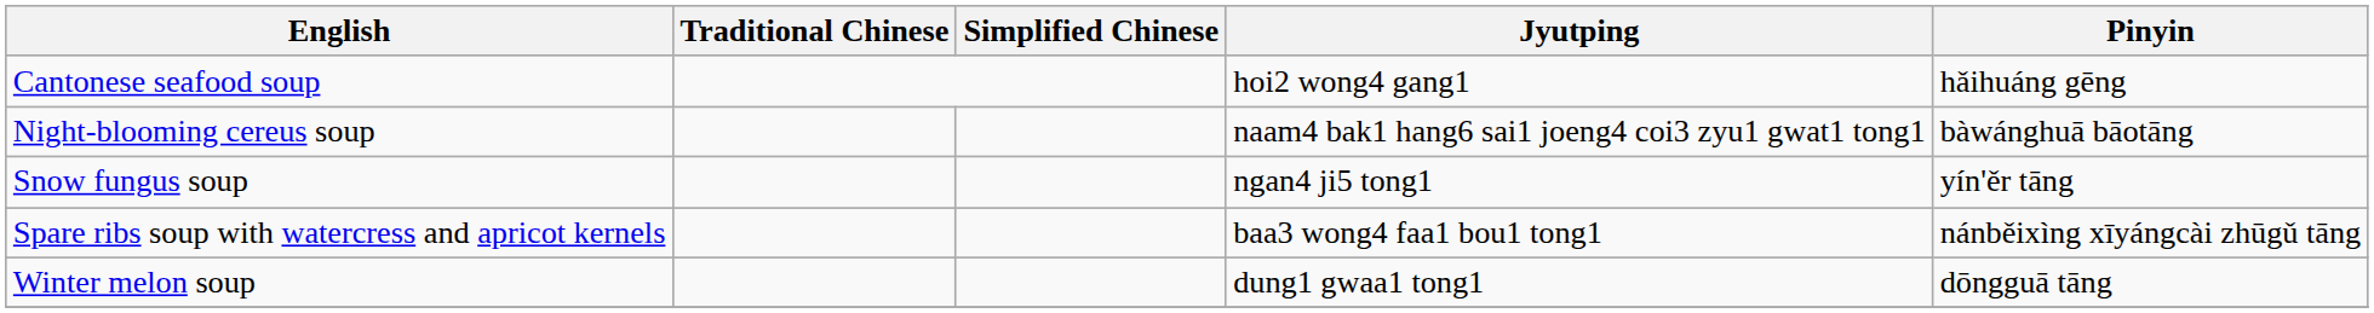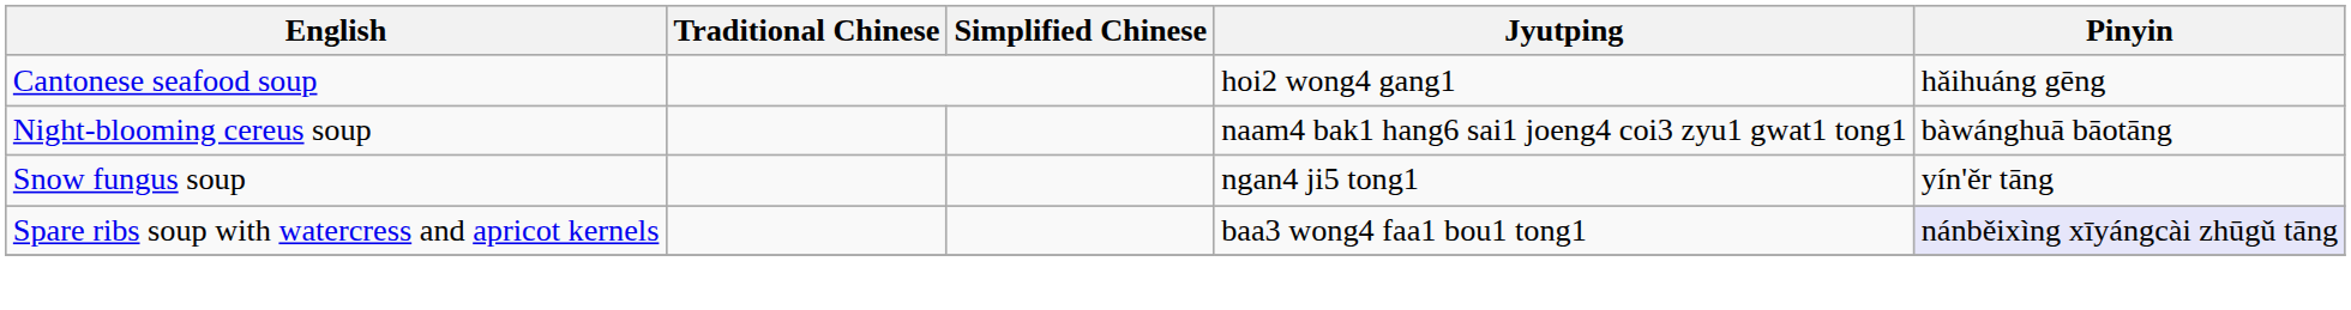Spare ribs soup with watercress and apricot kernels | Pinyin: no background -> lavender background
- row: Winter melon soup | dung1 gwaa1 tong1 | dōngguā tāng
